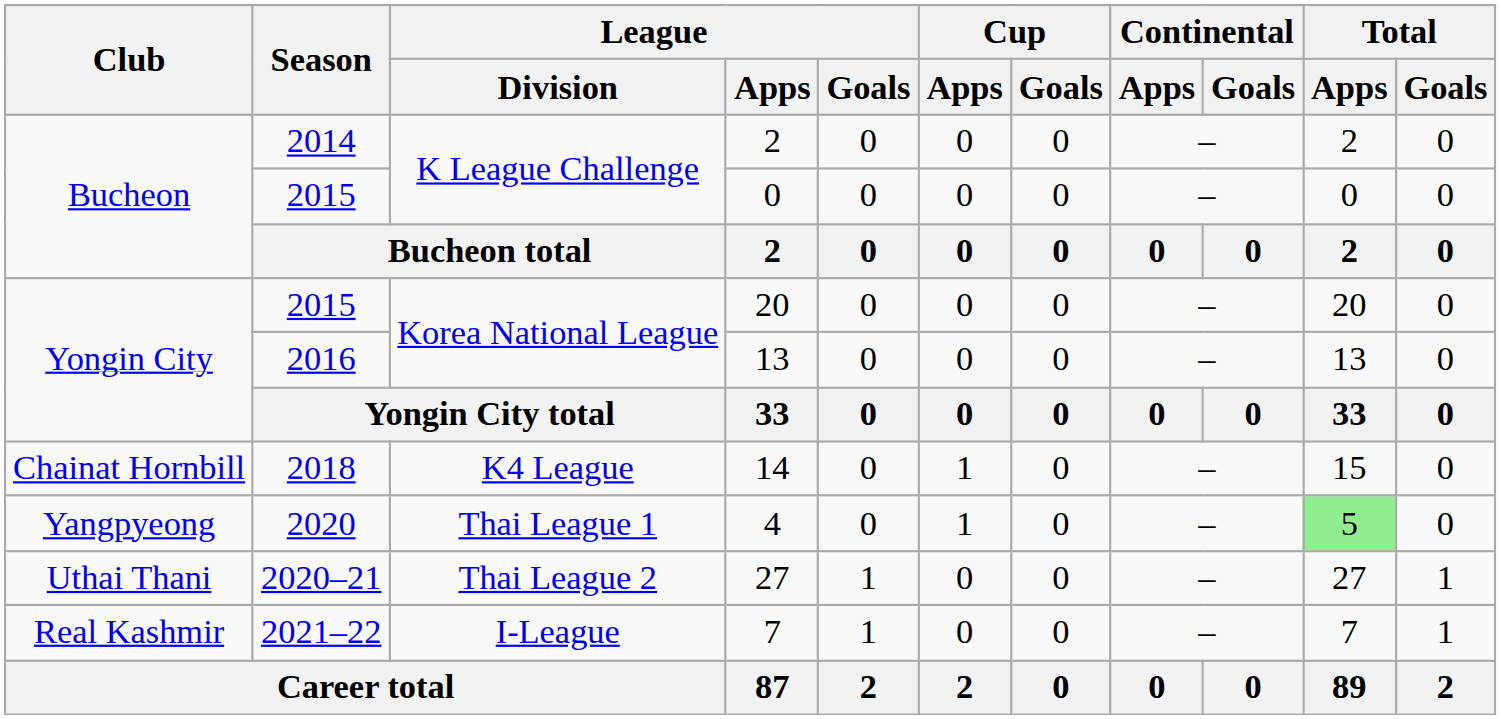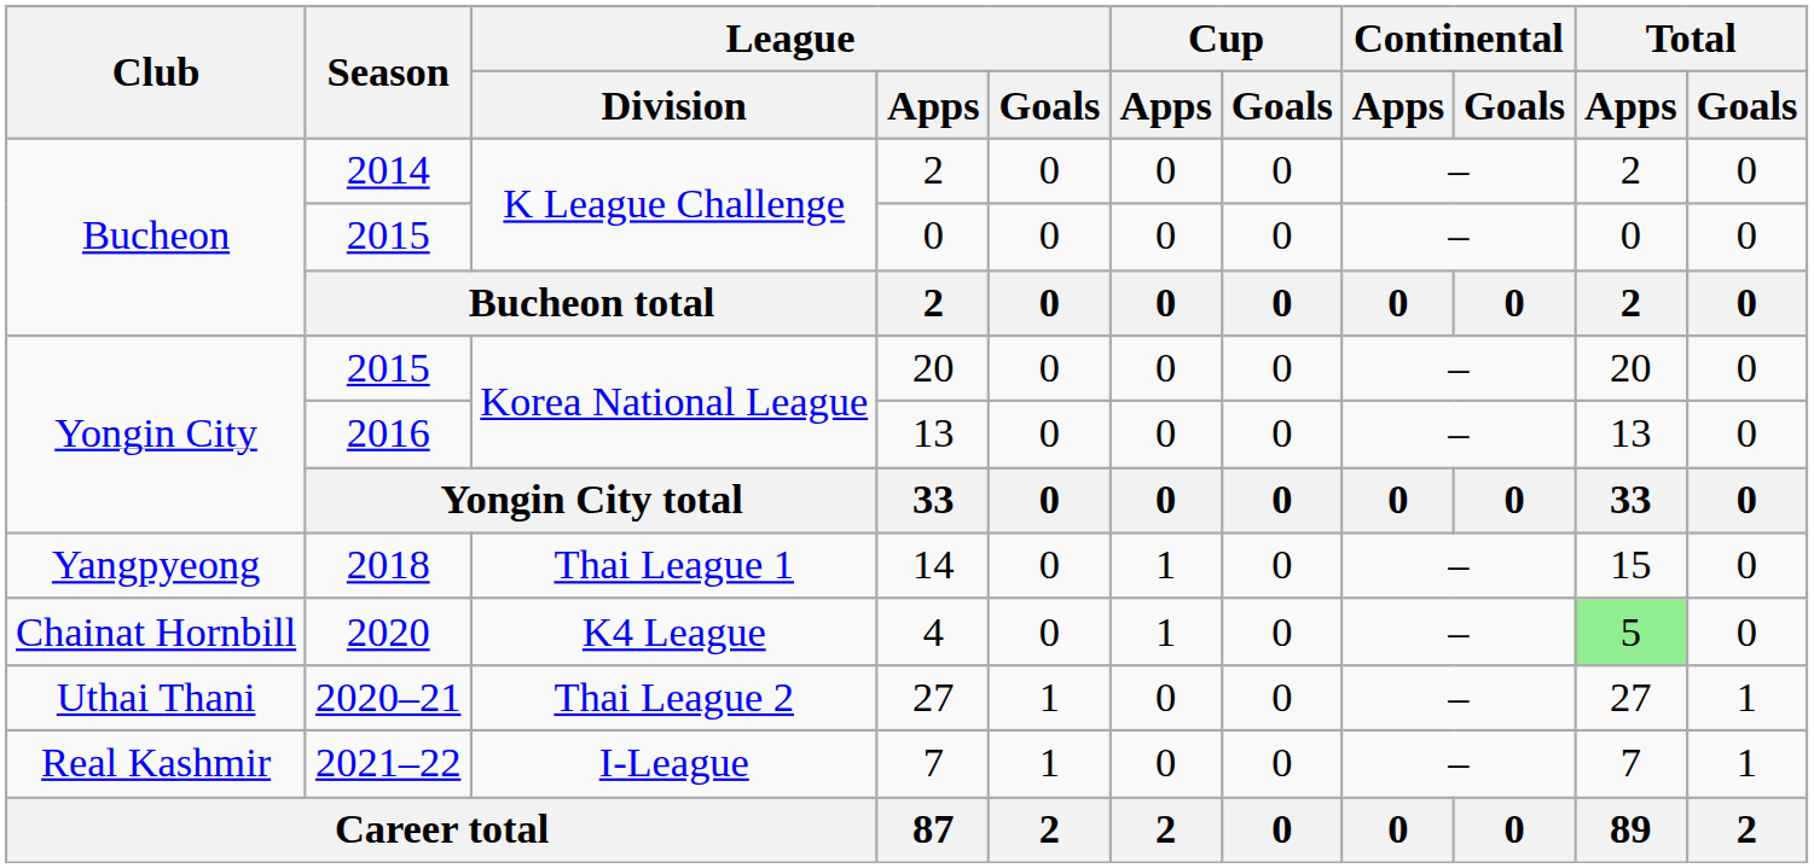14 | Club: Chainat Hornbill -> Yangpyeong
14 | League / Division: K4 League -> Thai League 1
4 | Club: Yangpyeong -> Chainat Hornbill
4 | League / Division: Thai League 1 -> K4 League
